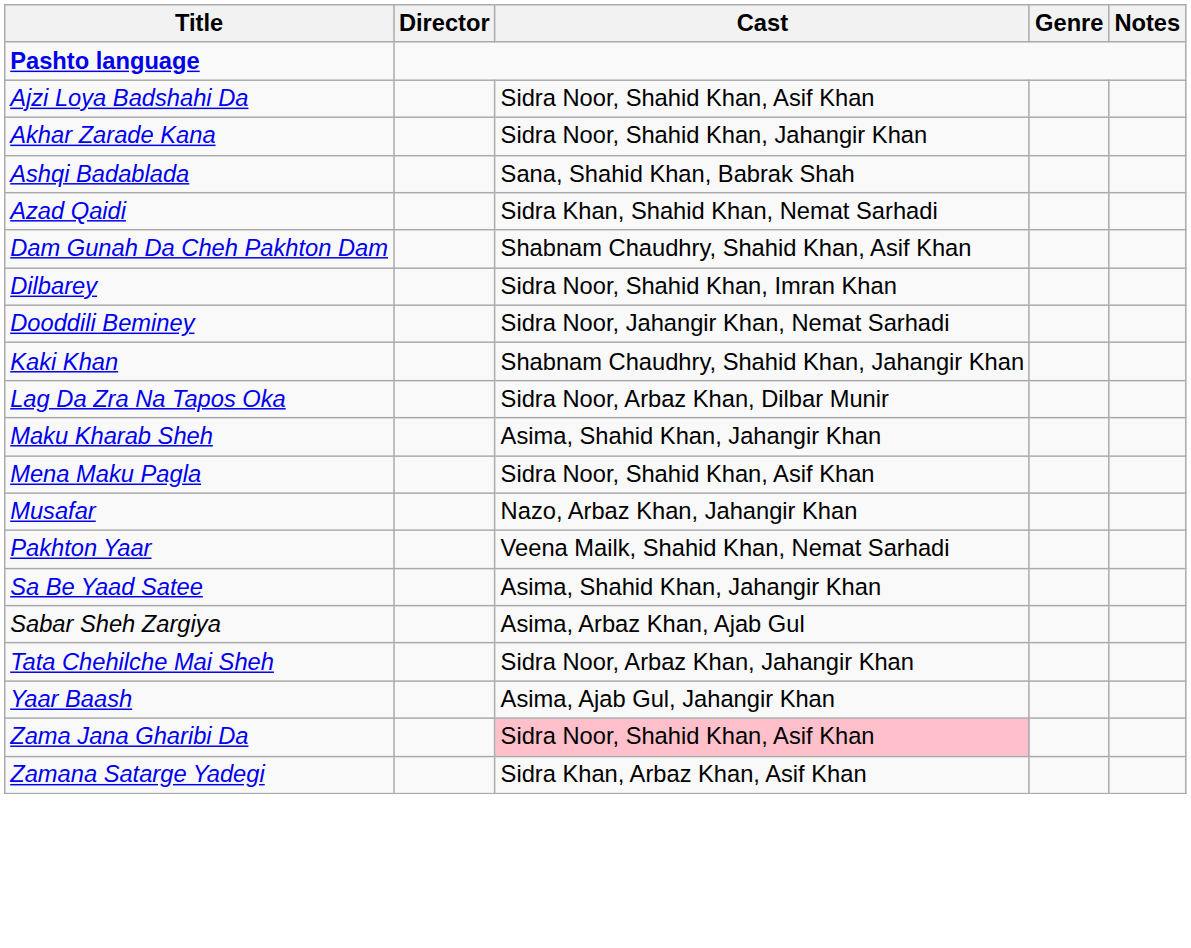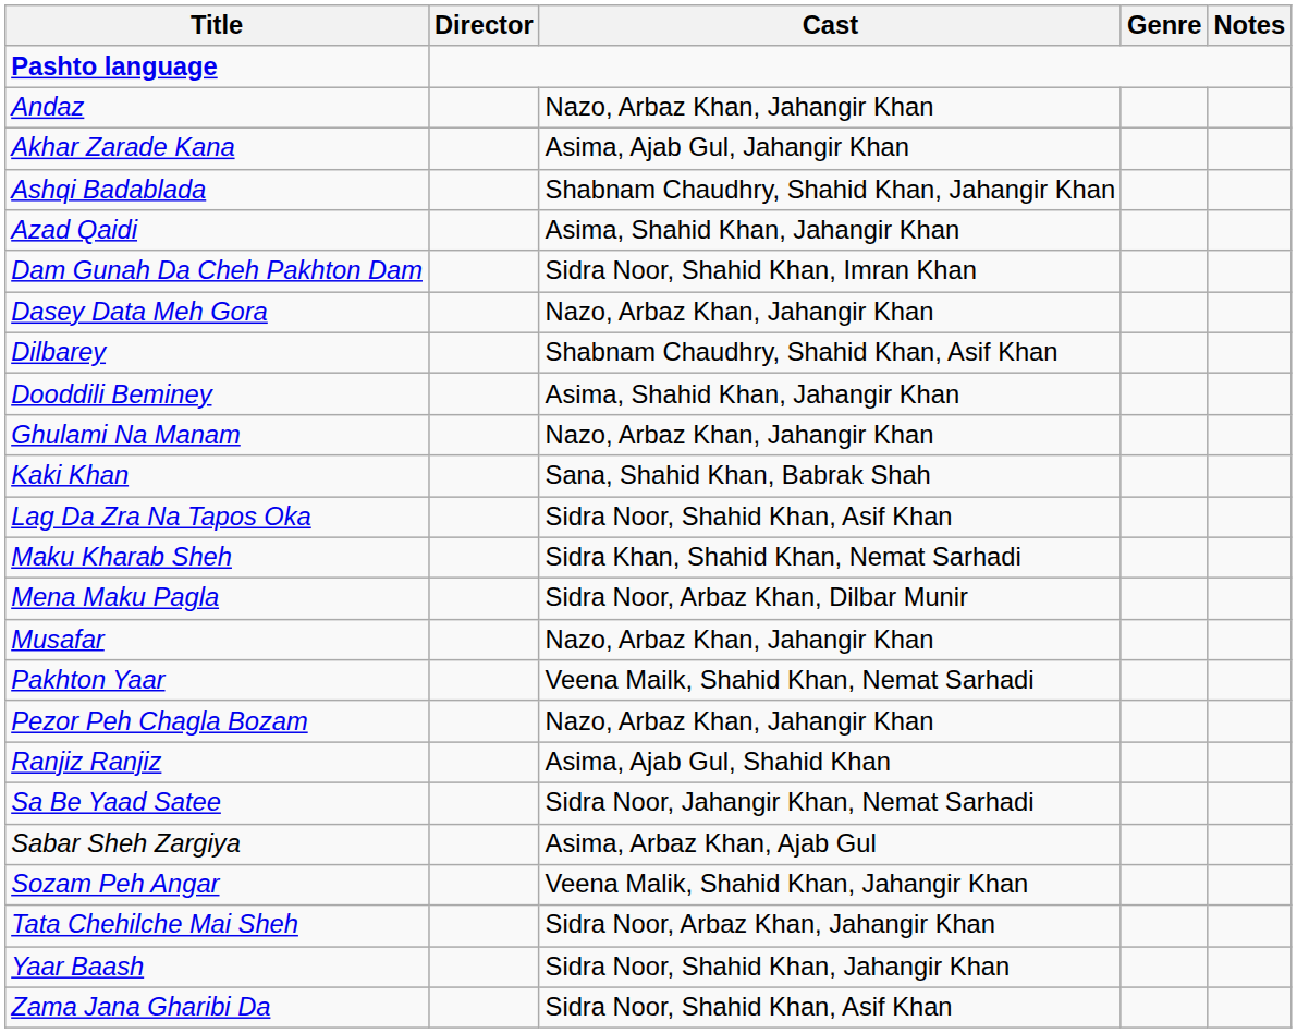+ row: Andaz | Nazo, Arbaz Khan, Jahangir Khan
- row: Ajzi Loya Badshahi Da | Sidra Noor, Shahid Khan, Asif Khan
Akhar Zarade Kana | Cast: Sidra Noor, Shahid Khan, Jahangir Khan -> Asima, Ajab Gul, Jahangir Khan
Ashqi Badablada | Cast: Sana, Shahid Khan, Babrak Shah -> Shabnam Chaudhry, Shahid Khan, Jahangir Khan
Azad Qaidi | Cast: Sidra Khan, Shahid Khan, Nemat Sarhadi -> Asima, Shahid Khan, Jahangir Khan
Dam Gunah Da Cheh Pakhton Dam | Cast: Shabnam Chaudhry, Shahid Khan, Asif Khan -> Sidra Noor, Shahid Khan, Imran Khan
+ row: Dasey Data Meh Gora | Nazo, Arbaz Khan, Jahangir Khan
Dilbarey | Cast: Sidra Noor, Shahid Khan, Imran Khan -> Shabnam Chaudhry, Shahid Khan, Asif Khan
Dooddili Beminey | Cast: Sidra Noor, Jahangir Khan, Nemat Sarhadi -> Asima, Shahid Khan, Jahangir Khan
+ row: Ghulami Na Manam | Nazo, Arbaz Khan, Jahangir Khan
Kaki Khan | Cast: Shabnam Chaudhry, Shahid Khan, Jahangir Khan -> Sana, Shahid Khan, Babrak Shah
Lag Da Zra Na Tapos Oka | Cast: Sidra Noor, Arbaz Khan, Dilbar Munir -> Sidra Noor, Shahid Khan, Asif Khan
Maku Kharab Sheh | Cast: Asima, Shahid Khan, Jahangir Khan -> Sidra Khan, Shahid Khan, Nemat Sarhadi
Mena Maku Pagla | Cast: Sidra Noor, Shahid Khan, Asif Khan -> Sidra Noor, Arbaz Khan, Dilbar Munir
+ row: Pezor Peh Chagla Bozam | Nazo, Arbaz Khan, Jahangir Khan
+ row: Ranjiz Ranjiz | Asima, Ajab Gul, Shahid Khan
Sa Be Yaad Satee | Cast: Asima, Shahid Khan, Jahangir Khan -> Sidra Noor, Jahangir Khan, Nemat Sarhadi
+ row: Sozam Peh Angar | Veena Malik, Shahid Khan, Jahangir Khan
Yaar Baash | Cast: Asima, Ajab Gul, Jahangir Khan -> Sidra Noor, Shahid Khan, Jahangir Khan
Zama Jana Gharibi Da | Cast: pink background -> no background
- row: Zamana Satarge Yadegi | Sidra Khan, Arbaz Khan, Asif Khan
